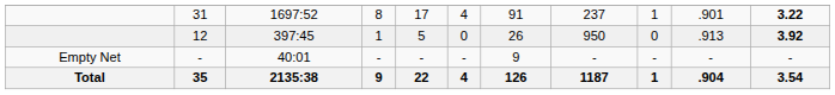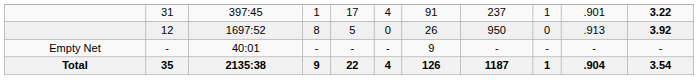31 | column 3: 1697:52 -> 397:45
31 | column 4: 8 -> 1
12 | column 3: 397:45 -> 1697:52
12 | column 4: 1 -> 8
